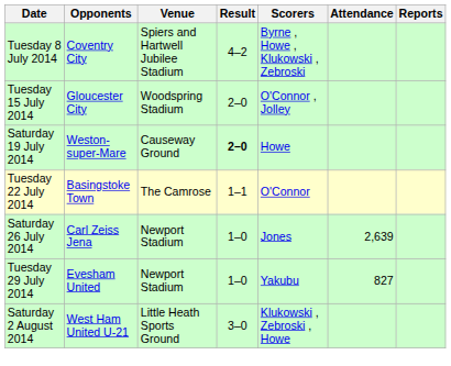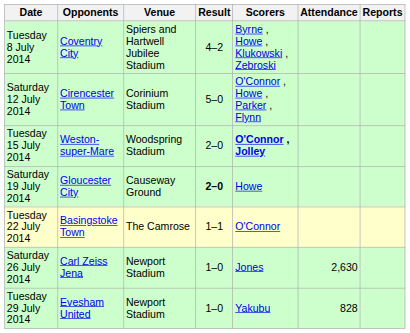+ row: Saturday 12 July 2014 | Cirencester Town | Corinium Stadium | 5–0 | O'Connor , Howe , Parker , Flynn
Tuesday 15 July 2014 | Opponents: Gloucester City -> Weston-super-Mare
Tuesday 15 July 2014 | Scorers: normal -> bold
Saturday 19 July 2014 | Opponents: Weston-super-Mare -> Gloucester City
Saturday 26 July 2014 | Attendance: 2,639 -> 2,630
Tuesday 29 July 2014 | Attendance: 827 -> 828
- row: Saturday 2 August 2014 | West Ham United U-21 | Little Heath Sports Ground | 3–0 | Klukowski , Zebroski , Howe
